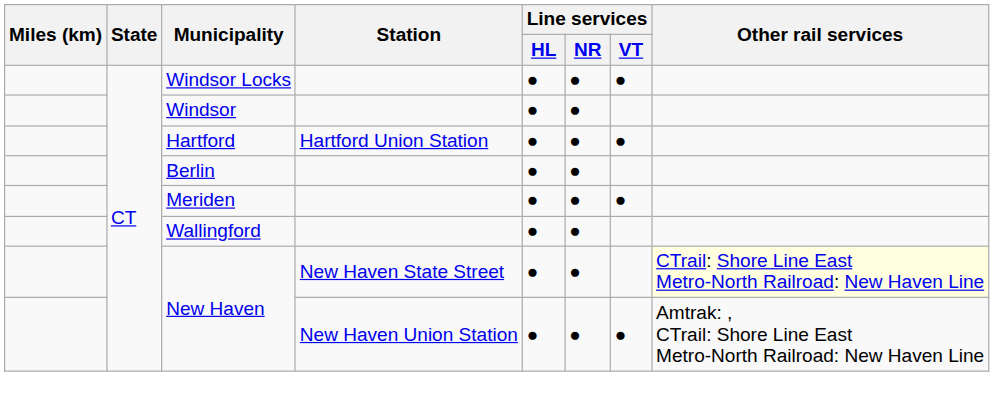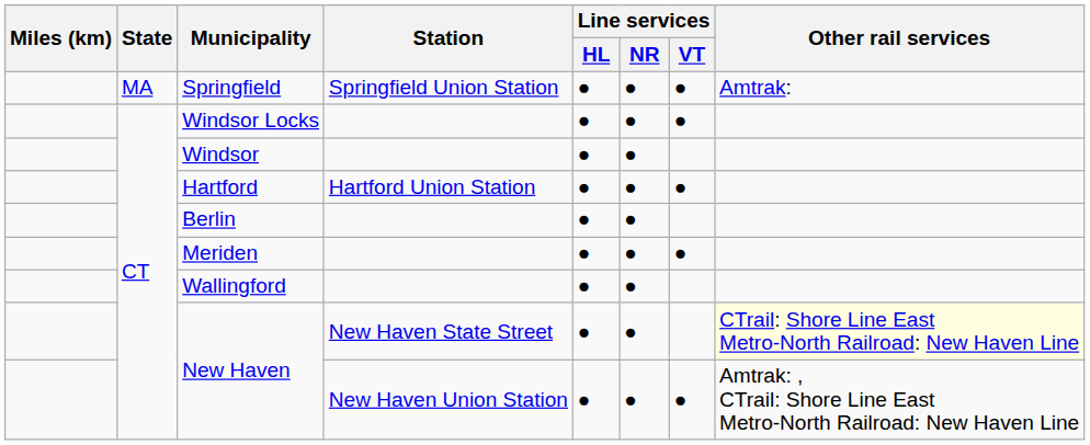+ row: MA | Springfield | Springfield Union Station | ● | ● | ● | Amtrak:
